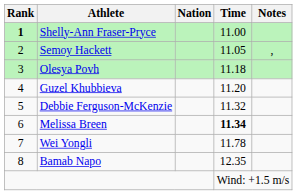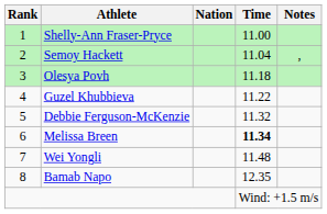Shelly-Ann Fraser-Pryce | Rank: bold -> normal
Semoy Hackett | Time: 11.05 -> 11.04
Guzel Khubbieva | Time: 11.20 -> 11.22
Wei Yongli | Time: 11.78 -> 11.48
